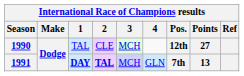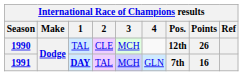1990 | Points: 27 -> 26
1991 | 2: bold -> normal
1991 | Points: 13 -> 16
